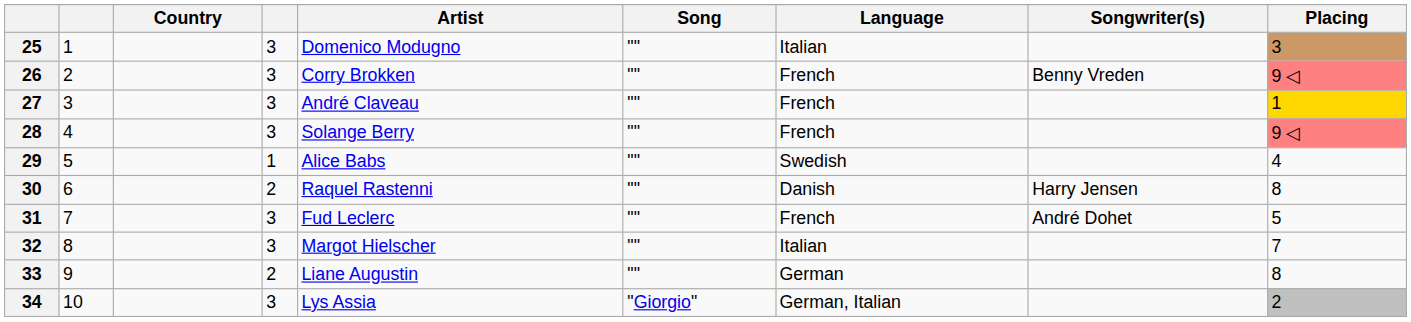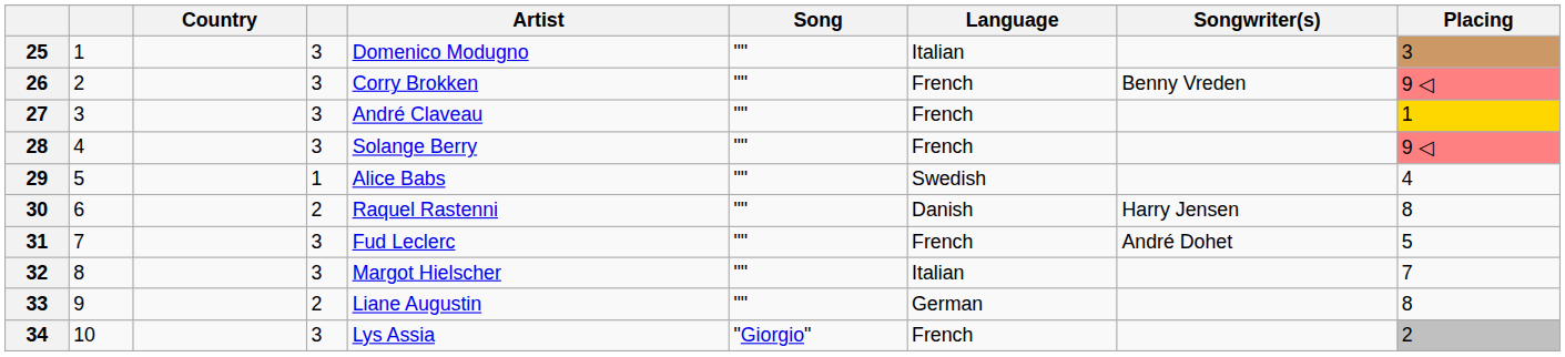34 | Language: German, Italian -> French
